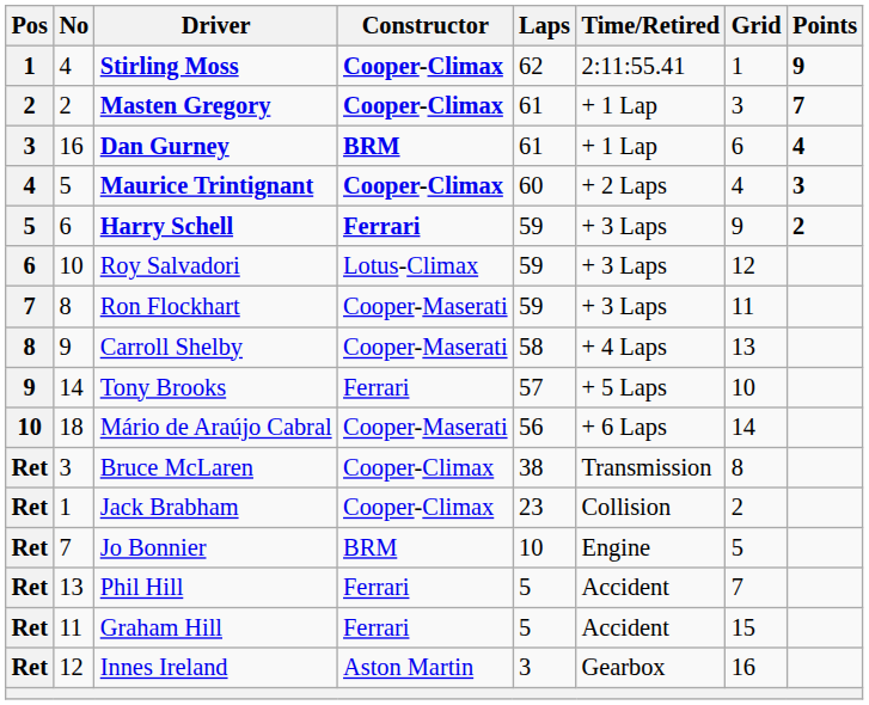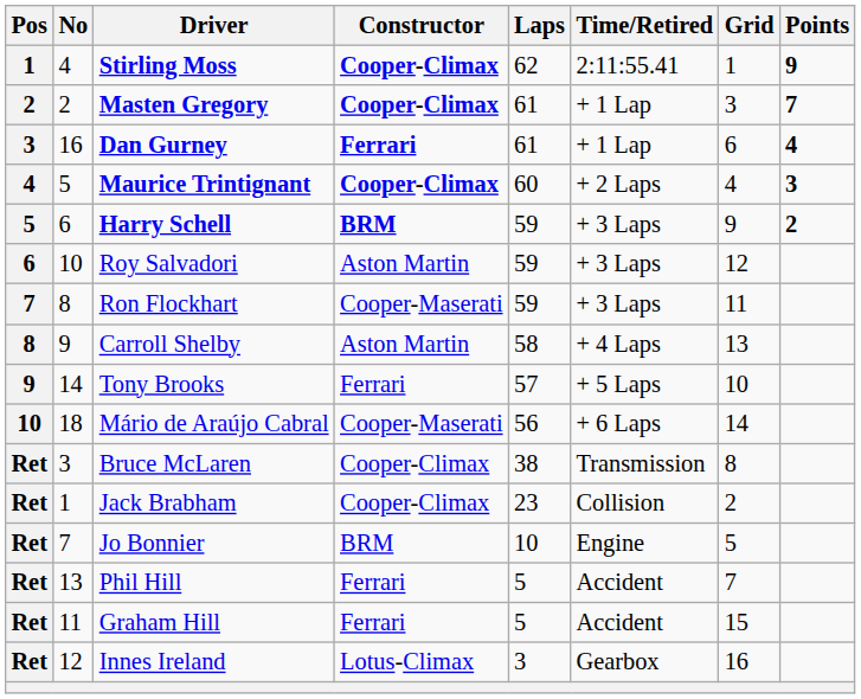Dan Gurney | Constructor: BRM -> Ferrari
Harry Schell | Constructor: Ferrari -> BRM
Roy Salvadori | Constructor: Lotus-Climax -> Aston Martin
Carroll Shelby | Constructor: Cooper-Maserati -> Aston Martin
Innes Ireland | Constructor: Aston Martin -> Lotus-Climax
